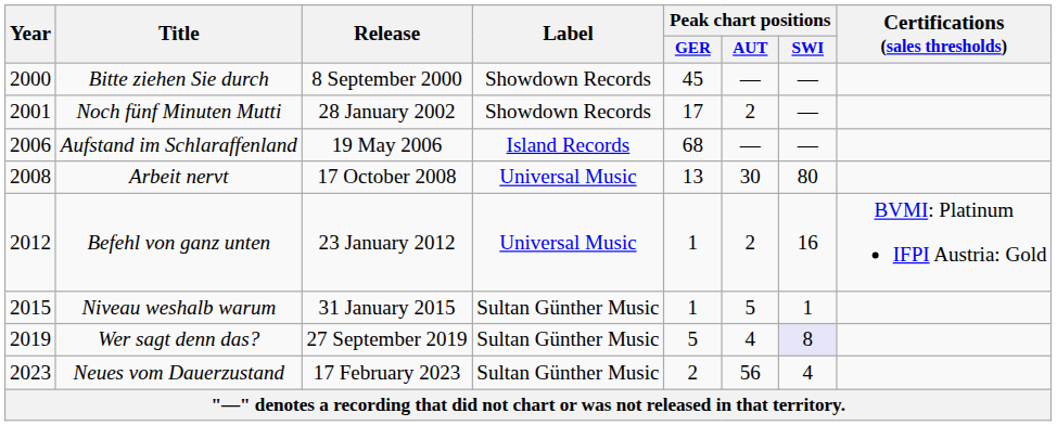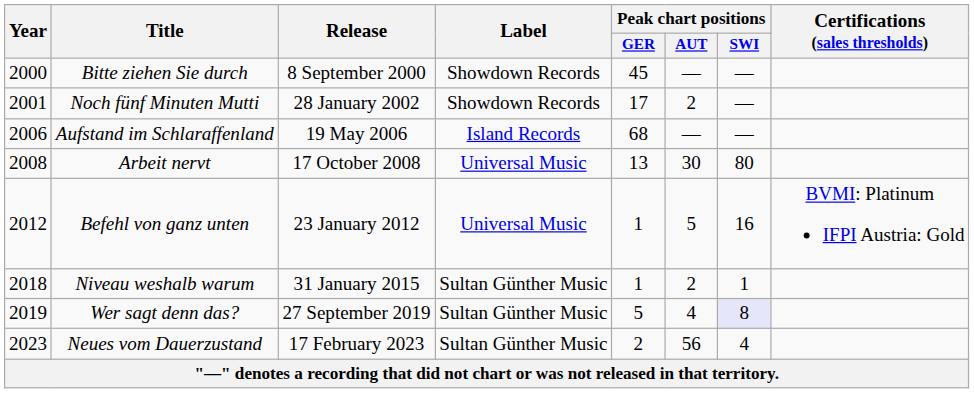Befehl von ganz unten | Peak chart positions / AUT: 2 -> 5
Niveau weshalb warum | Year: 2015 -> 2018
Niveau weshalb warum | Peak chart positions / AUT: 5 -> 2
